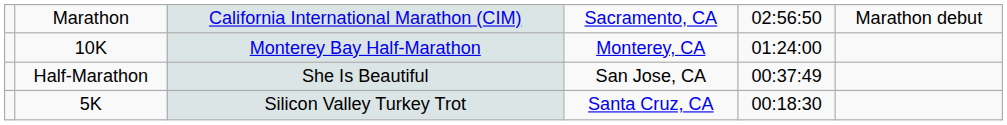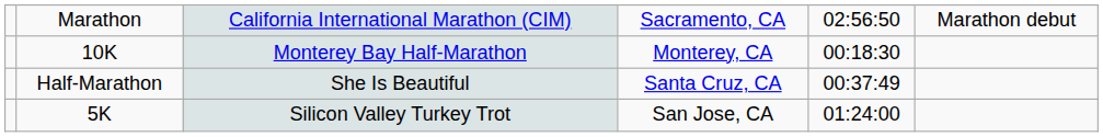Monterey Bay Half-Marathon | column 5: 01:24:00 -> 00:18:30
She Is Beautiful | column 4: San Jose, CA -> Santa Cruz, CA
Silicon Valley Turkey Trot | column 4: Santa Cruz, CA -> San Jose, CA
Silicon Valley Turkey Trot | column 5: 00:18:30 -> 01:24:00
